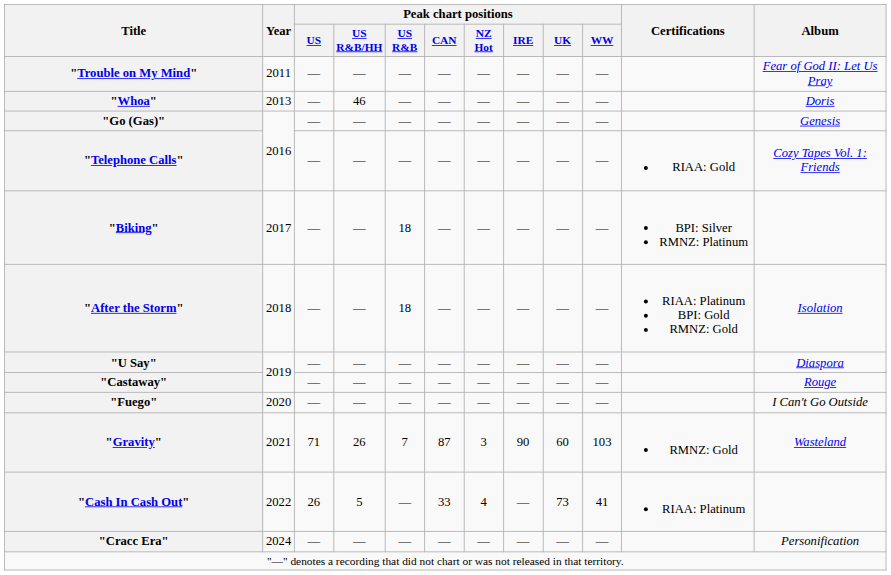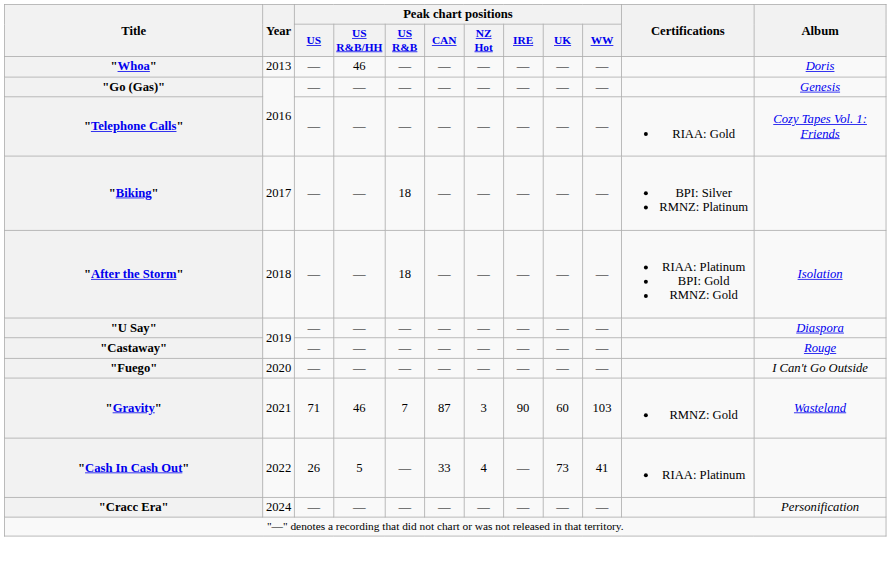- row: "Trouble on My Mind" | 2011 | — | — | — | — | — | — | — | — | Fear of God II: Let Us Pray
"Gravity" | Peak chart positions / US R&B/HH: 26 -> 46
